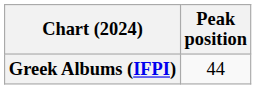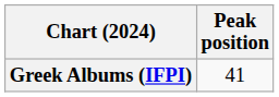Greek Albums (IFPI) | Peak position: 44 -> 41
